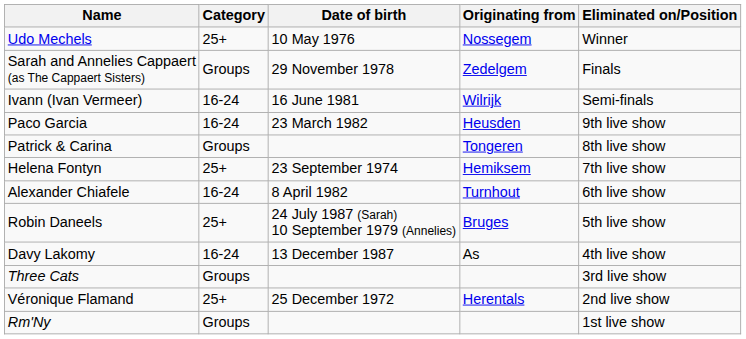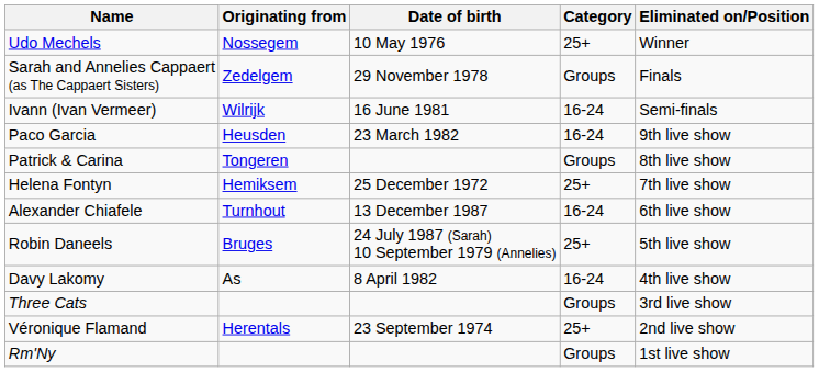columns swapped: Category <-> Originating from
Helena Fontyn | Date of birth: 23 September 1974 -> 25 December 1972
Alexander Chiafele | Date of birth: 8 April 1982 -> 13 December 1987
Davy Lakomy | Date of birth: 13 December 1987 -> 8 April 1982
Véronique Flamand | Date of birth: 25 December 1972 -> 23 September 1974
